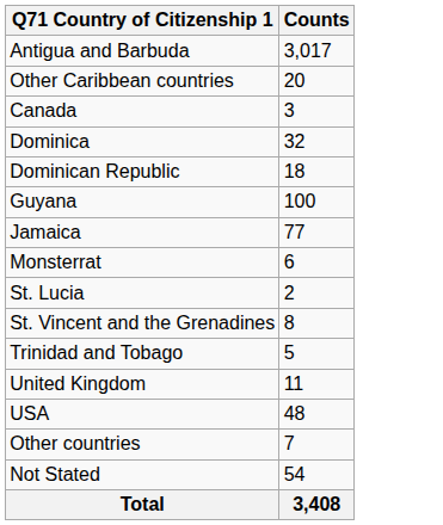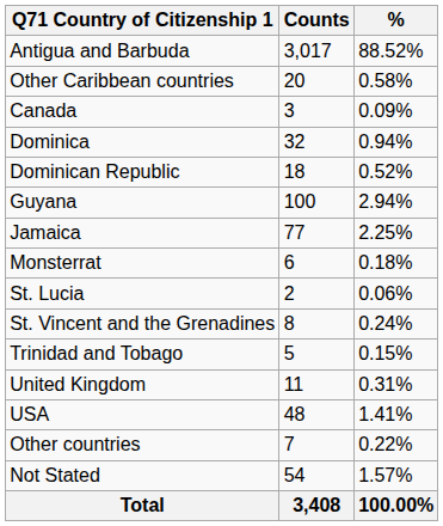+ column: % | 88.52% | 0.58% | 0.09% | 0.94% | 0.52% | 2.94% | 2.25% | 0.18% | 0.06% | 0.24% | 0.15% | 0.31% | 1.41% | 0.22% | 1.57% | 100.00%
